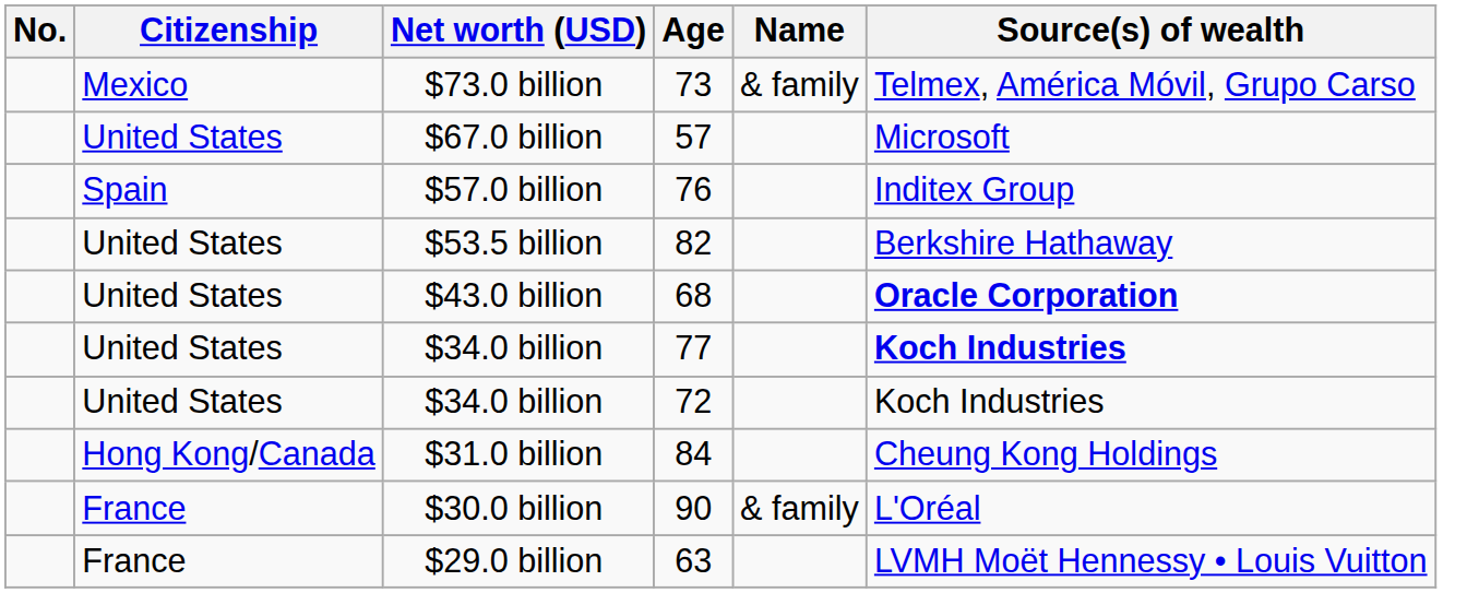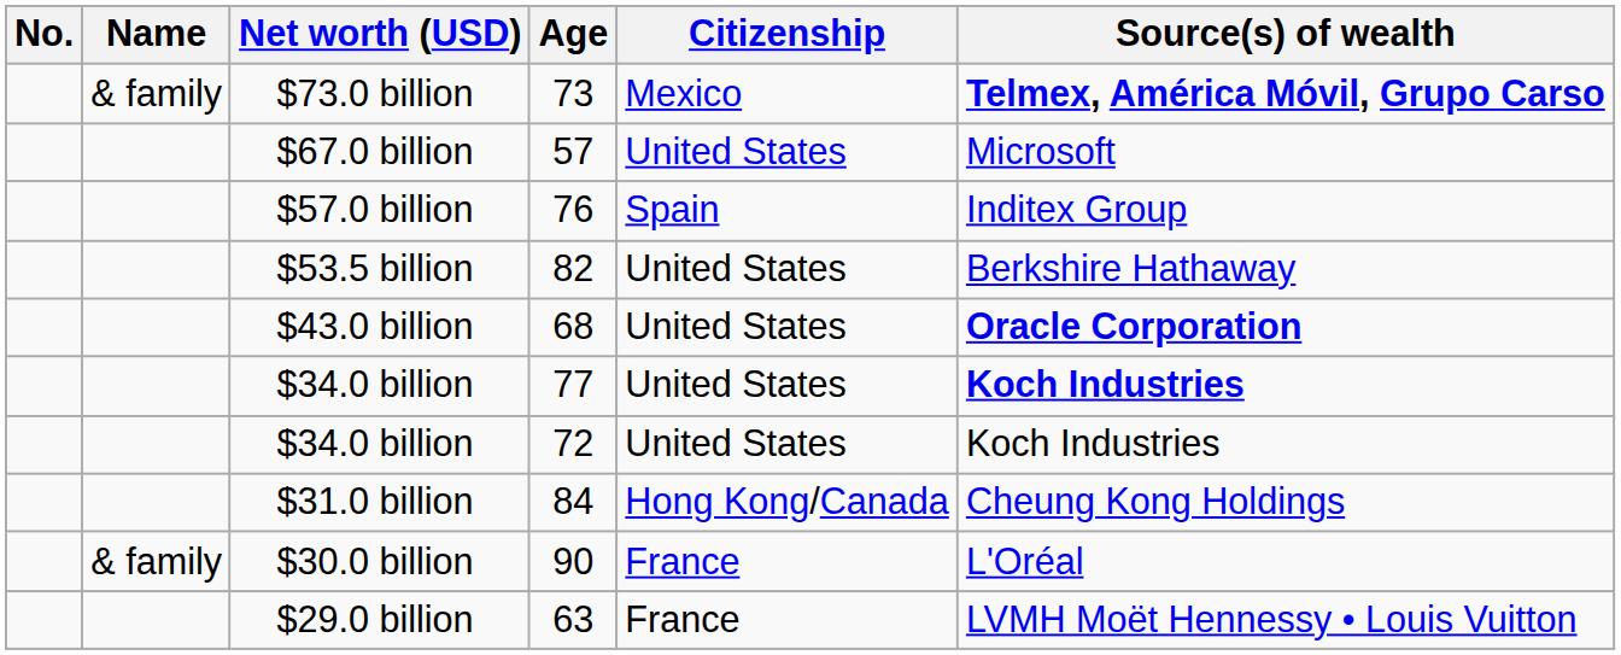columns swapped: Name <-> Citizenship
$73.0 billion | Source(s) of wealth: normal -> bold
